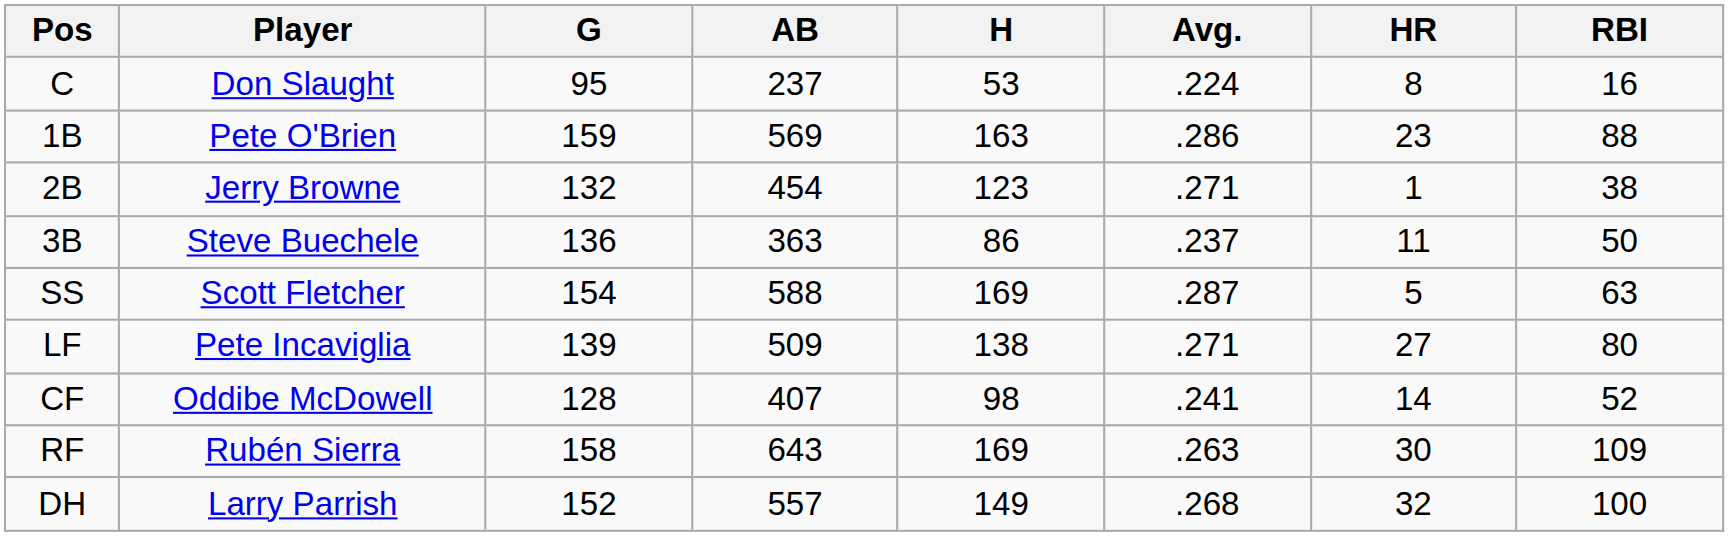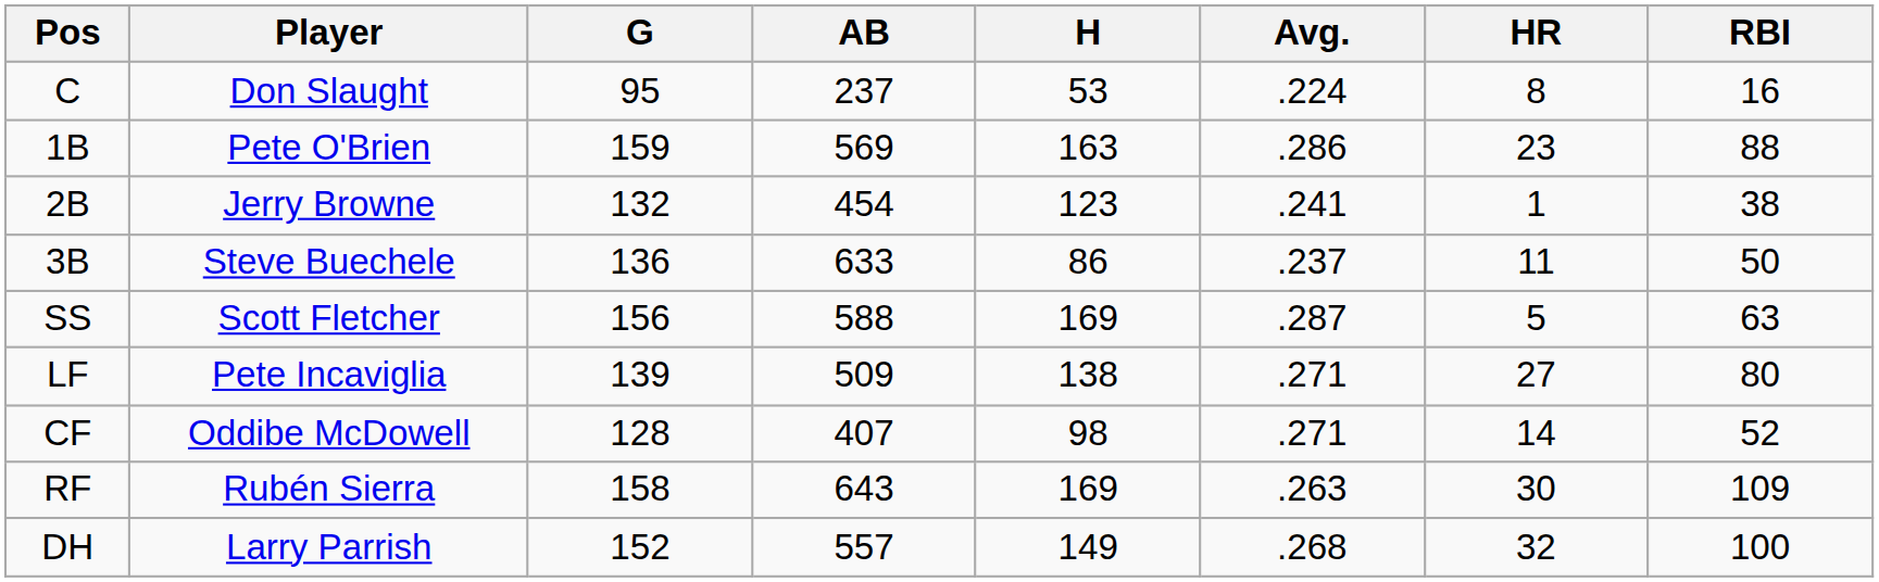2B | Avg.: .271 -> .241
3B | AB: 363 -> 633
SS | G: 154 -> 156
CF | Avg.: .241 -> .271
